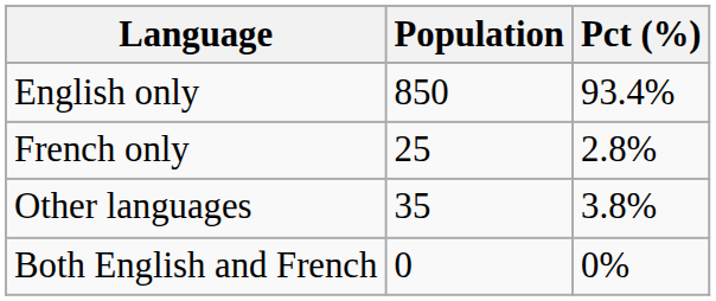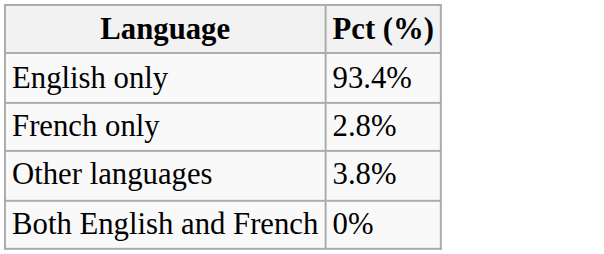- column: Population | 850 | 25 | 35 | 0
